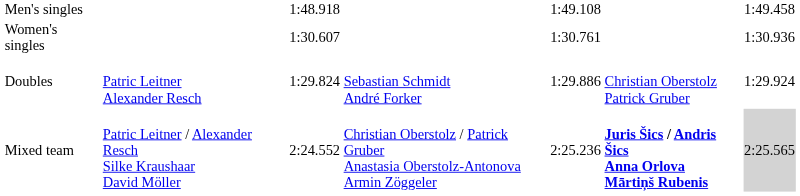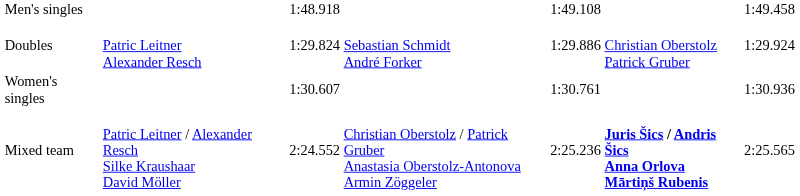rows swapped: Women's singles <-> Doubles
Mixed team | column 7: lightgrey background -> no background
